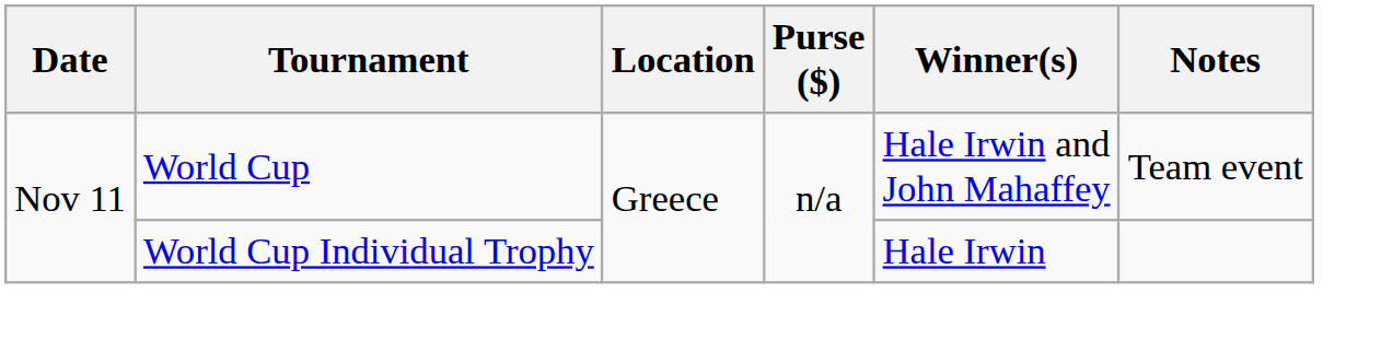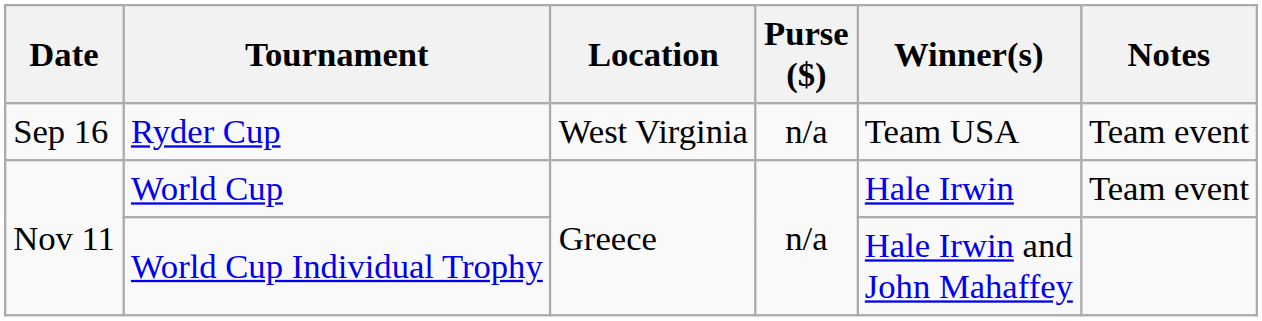+ row: Sep 16 | Ryder Cup | West Virginia | n/a | Team USA | Team event
World Cup | Winner(s): Hale Irwin and John Mahaffey -> Hale Irwin
World Cup Individual Trophy | Winner(s): Hale Irwin -> Hale Irwin and John Mahaffey
